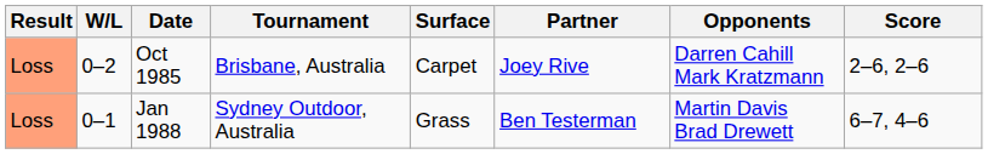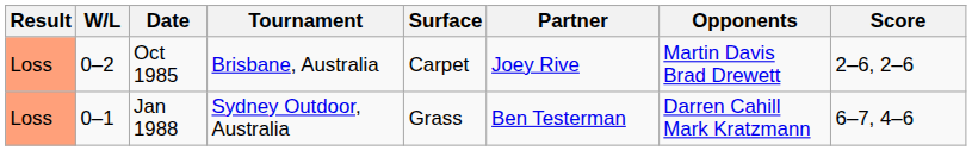Oct 1985 | Opponents: Darren Cahill Mark Kratzmann -> Martin Davis Brad Drewett
Jan 1988 | Opponents: Martin Davis Brad Drewett -> Darren Cahill Mark Kratzmann
